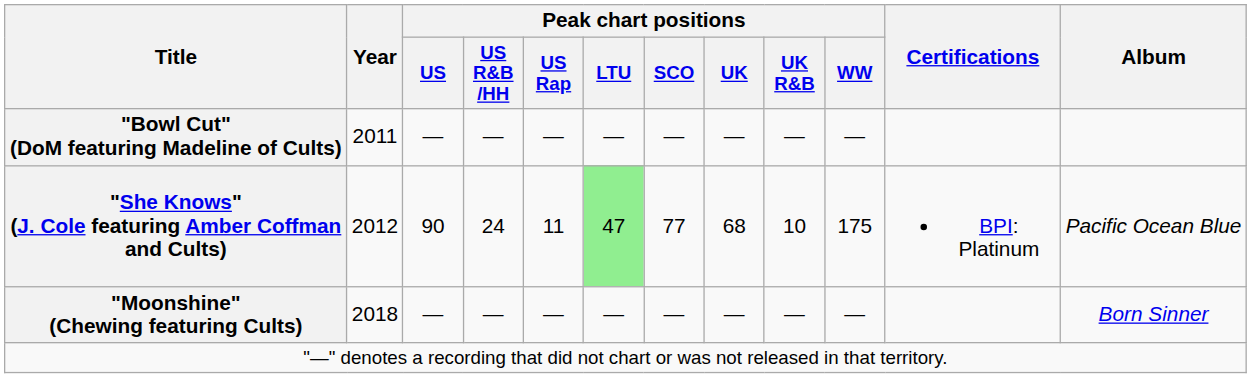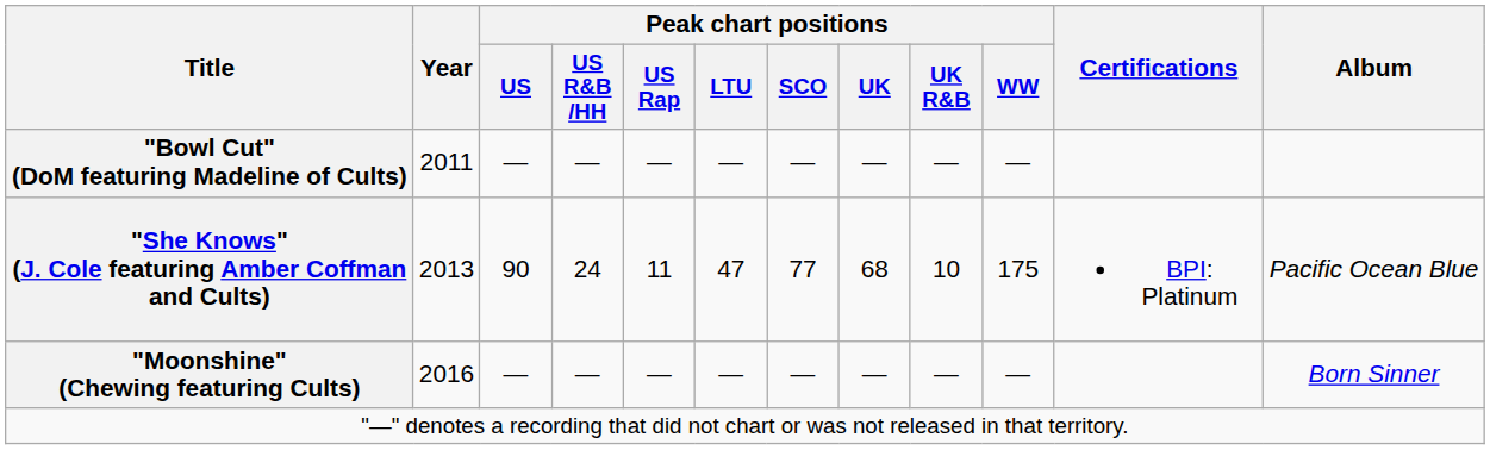"She Knows" (J. Cole featuring Amber Coffman and Cults) | Year: 2012 -> 2013
"She Knows" (J. Cole featuring Amber Coffman and Cults) | Peak chart positions / LTU: lightgreen background -> no background
"Moonshine" (Chewing featuring Cults) | Year: 2018 -> 2016
